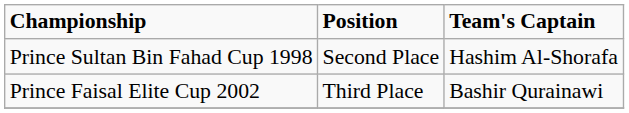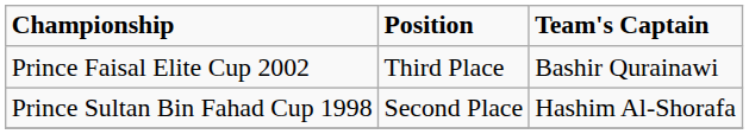rows swapped: Prince Sultan Bin Fahad Cup 1998 <-> Prince Faisal Elite Cup 2002
